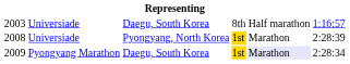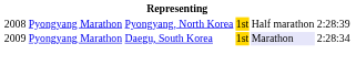- row: 2003 | Universiade | Daegu, South Korea | 8th | Half marathon | 1:16:57
2008 | column 2: Universiade -> Pyongyang Marathon
2008 | column 5: Marathon -> Half marathon
